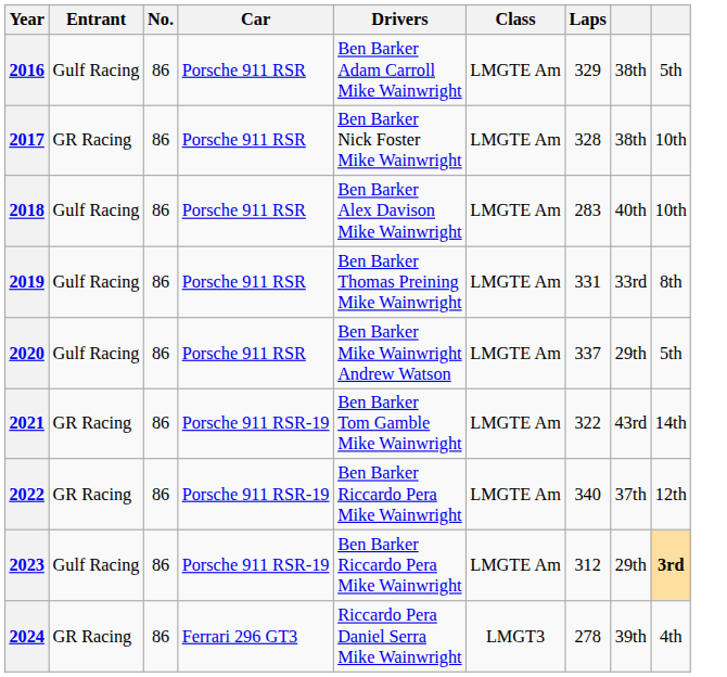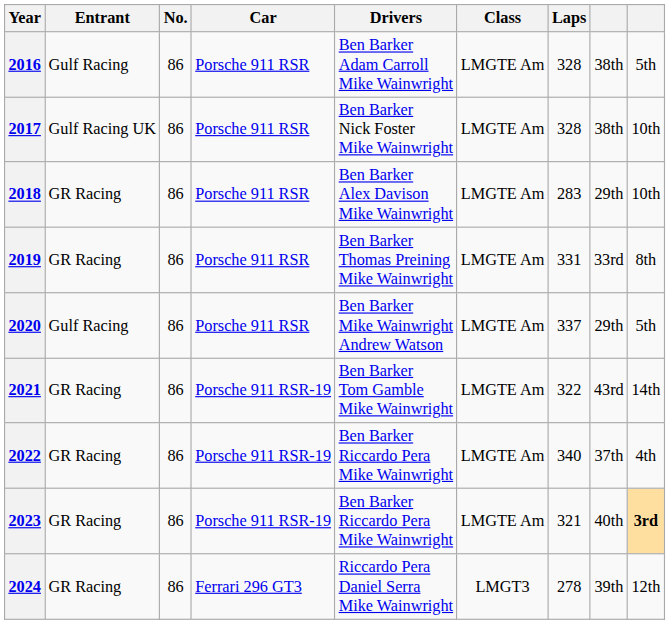2016 | Laps: 329 -> 328
2017 | Entrant: GR Racing -> Gulf Racing UK
2018 | Entrant: Gulf Racing -> GR Racing
2018 | column 8: 40th -> 29th
2019 | Entrant: Gulf Racing -> GR Racing
2022 | column 9: 12th -> 4th
2023 | Entrant: Gulf Racing -> GR Racing
2023 | Laps: 312 -> 321
2023 | column 8: 29th -> 40th
2024 | column 9: 4th -> 12th
